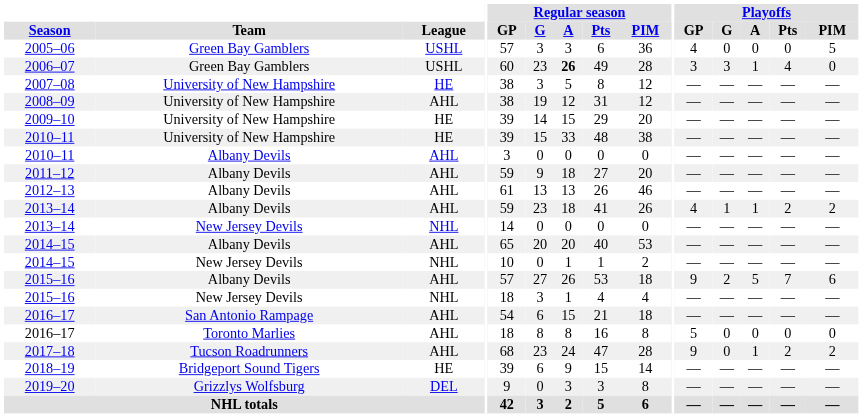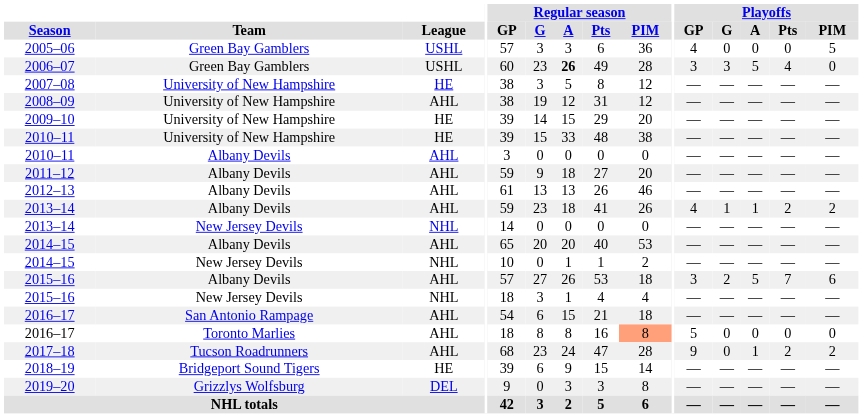2006–07 | Playoffs / A: 1 -> 5
2015–16 / Albany Devils | Playoffs / GP: 9 -> 3
2016–17 / Toronto Marlies | Regular season / PIM: no background -> lightsalmon background
